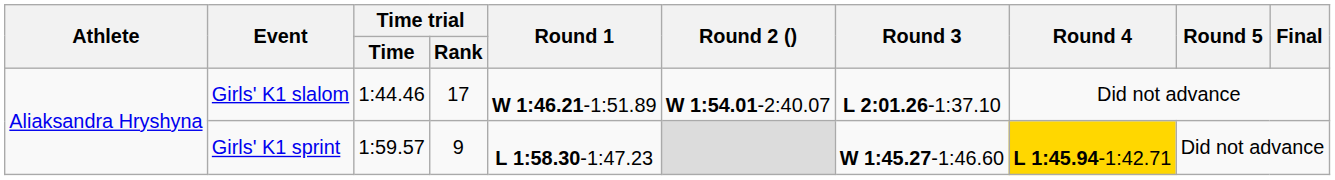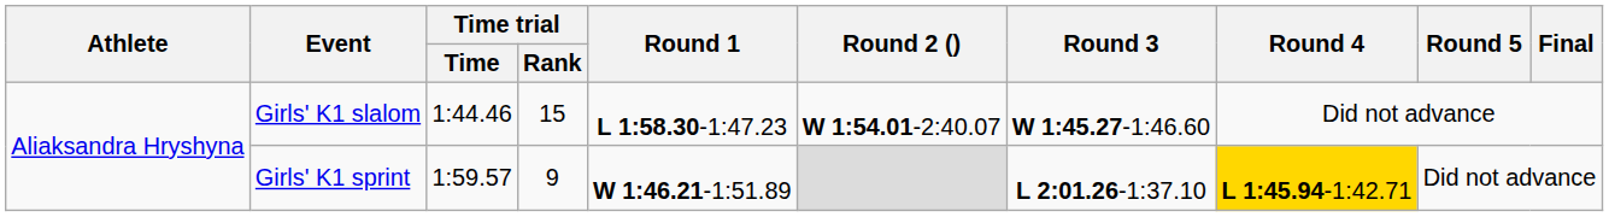Girls' K1 slalom | Time trial / Rank: 17 -> 15
Girls' K1 slalom | Round 1: W 1:46.21-1:51.89 -> L 1:58.30-1:47.23
Girls' K1 slalom | Round 3: L 2:01.26-1:37.10 -> W 1:45.27-1:46.60
Girls' K1 sprint | Round 1: L 1:58.30-1:47.23 -> W 1:46.21-1:51.89
Girls' K1 sprint | Round 3: W 1:45.27-1:46.60 -> L 2:01.26-1:37.10
